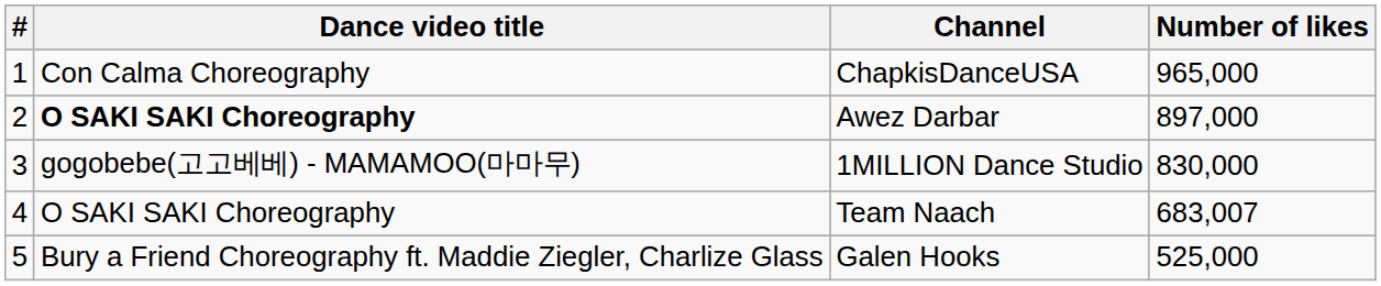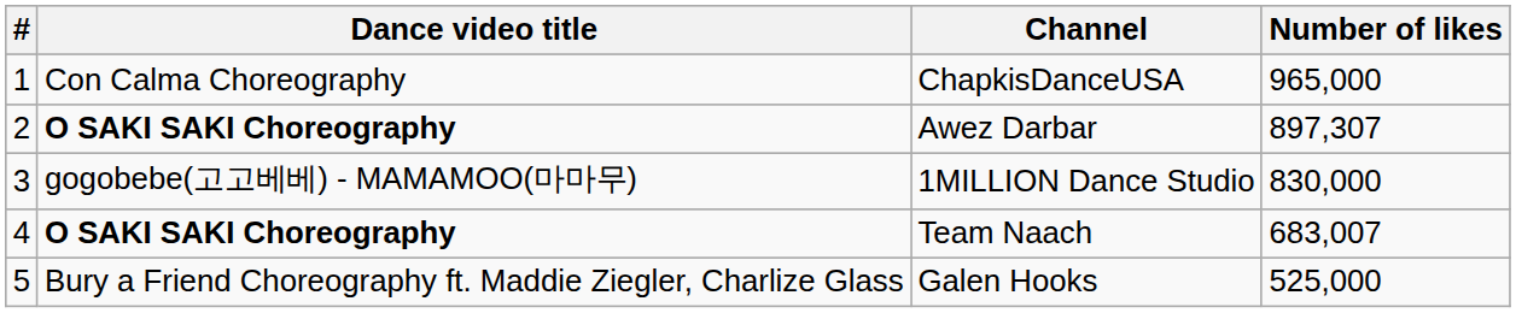Awez Darbar | Number of likes: 897,000 -> 897,307
Team Naach | Dance video title: normal -> bold
